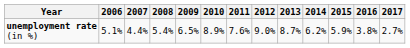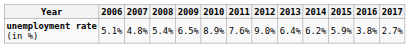unemployment rate (in %) | 2007: 4.4% -> 4.8%
unemployment rate (in %) | 2013: 8.7% -> 6.4%
